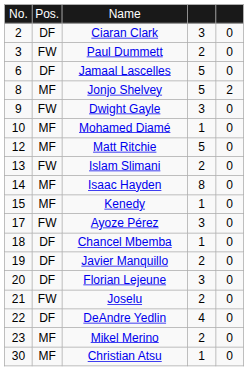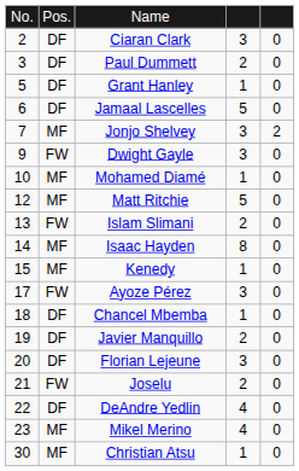Paul Dummett | column 2: FW -> DF
+ row: 5 | DF | Grant Hanley | 1 | 0
Jonjo Shelvey | column 1: 8 -> 7
Jonjo Shelvey | column 4: 5 -> 3
Mikel Merino | column 4: 2 -> 4
